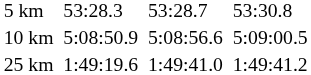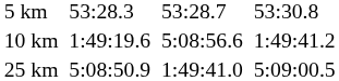10 km | column 3: 5:08:50.9 -> 1:49:19.6
10 km | column 7: 5:09:00.5 -> 1:49:41.2
25 km | column 3: 1:49:19.6 -> 5:08:50.9
25 km | column 7: 1:49:41.2 -> 5:09:00.5
